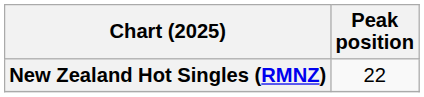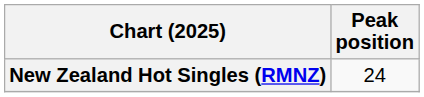New Zealand Hot Singles (RMNZ) | Peak position: 22 -> 24
